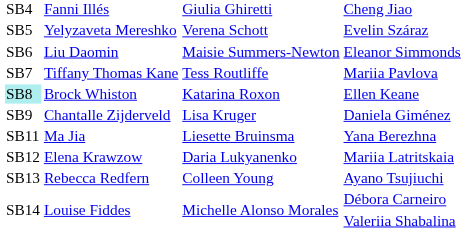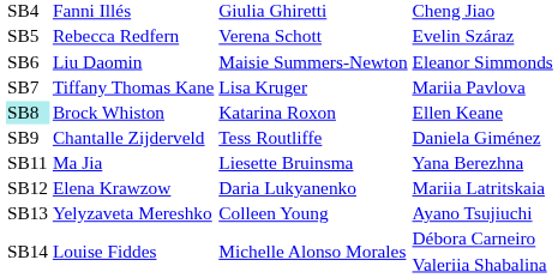Evelin Száraz | column 2: Yelyzaveta Mereshko -> Rebecca Redfern
Mariia Pavlova | column 3: Tess Routliffe -> Lisa Kruger
Daniela Giménez | column 3: Lisa Kruger -> Tess Routliffe
Ayano Tsujiuchi | column 2: Rebecca Redfern -> Yelyzaveta Mereshko
